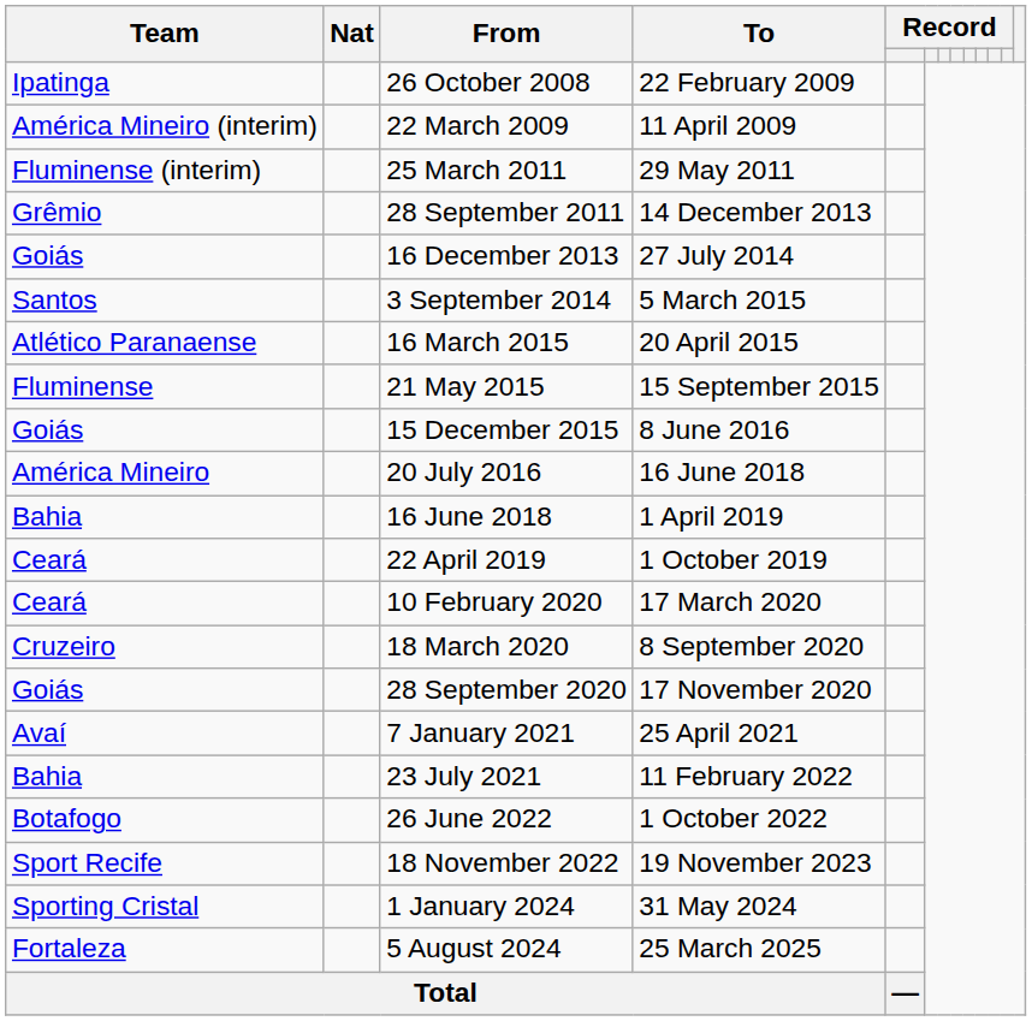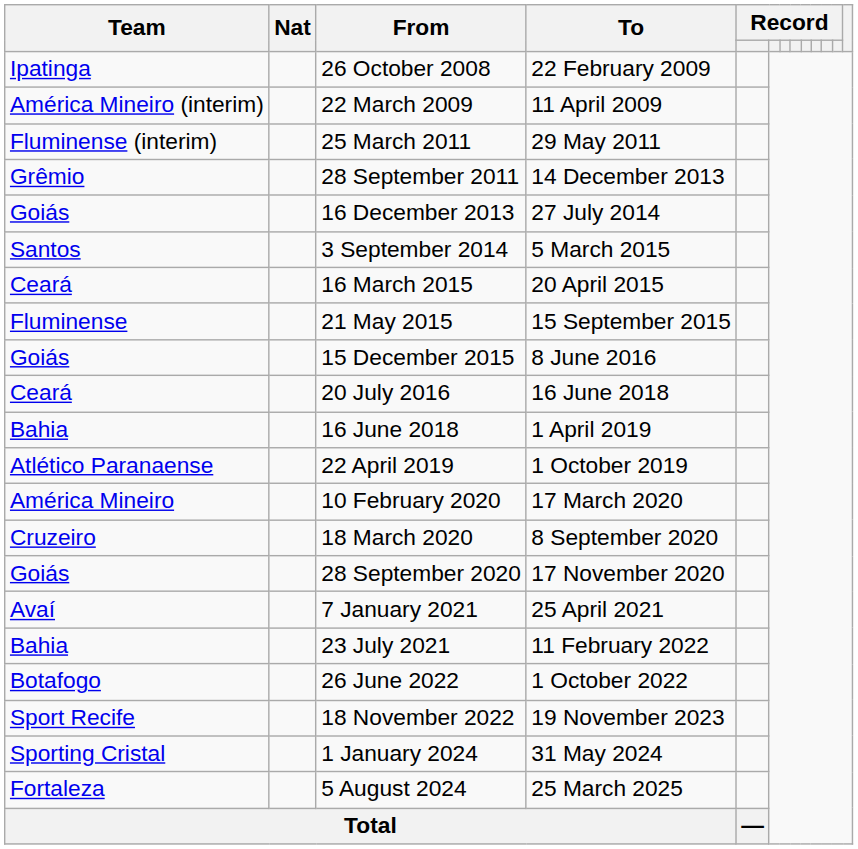16 March 2015 | Team: Atlético Paranaense -> Ceará
20 July 2016 | Team: América Mineiro -> Ceará
22 April 2019 | Team: Ceará -> Atlético Paranaense
10 February 2020 | Team: Ceará -> América Mineiro
